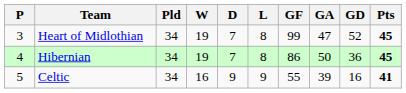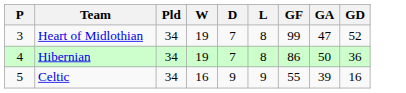- column: Pts | 45 | 45 | 41
